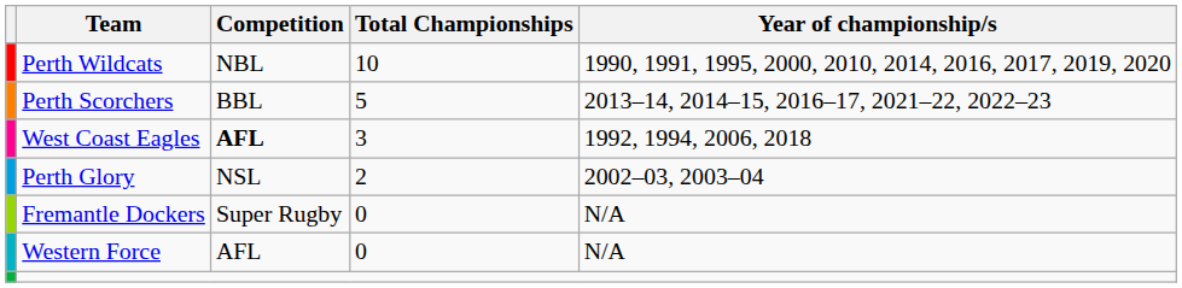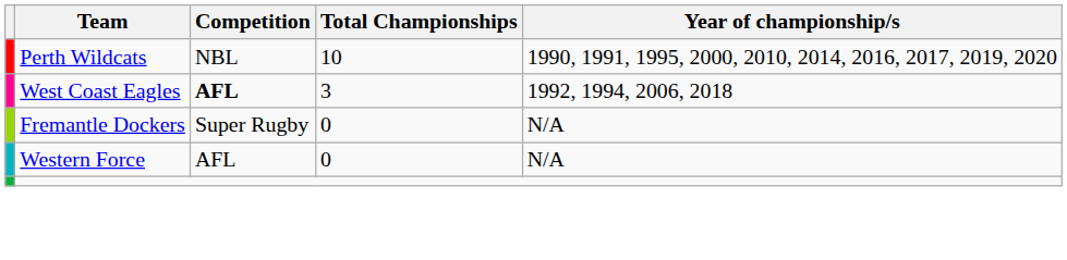- row: Perth Scorchers | BBL | 5 | 2013–14, 2014–15, 2016–17, 2021–22, 2022–23
- row: Perth Glory | NSL | 2 | 2002–03, 2003–04
